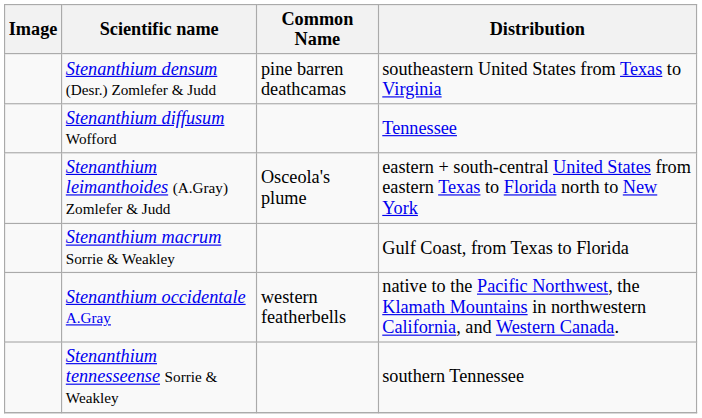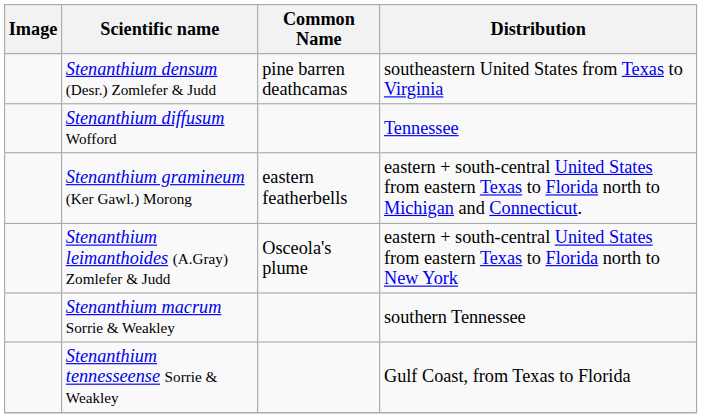+ row: Stenanthium gramineum (Ker Gawl.) Morong | eastern featherbells | eastern + south-central United States from eastern Texas to Florida north to Michigan and Connecticut.
Stenanthium macrum Sorrie & Weakley | Distribution: Gulf Coast, from Texas to Florida -> southern Tennessee
- row: Stenanthium occidentale A.Gray | western featherbells | native to the Pacific Northwest, the Klamath Mountains in northwestern California, and Western Canada.
Stenanthium tennesseense Sorrie & Weakley | Distribution: southern Tennessee -> Gulf Coast, from Texas to Florida
